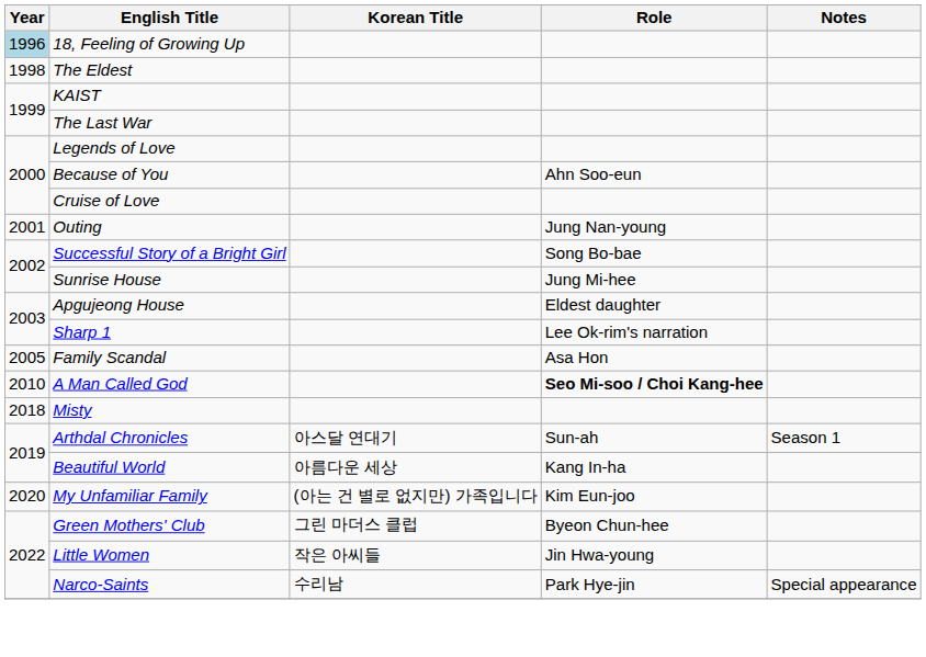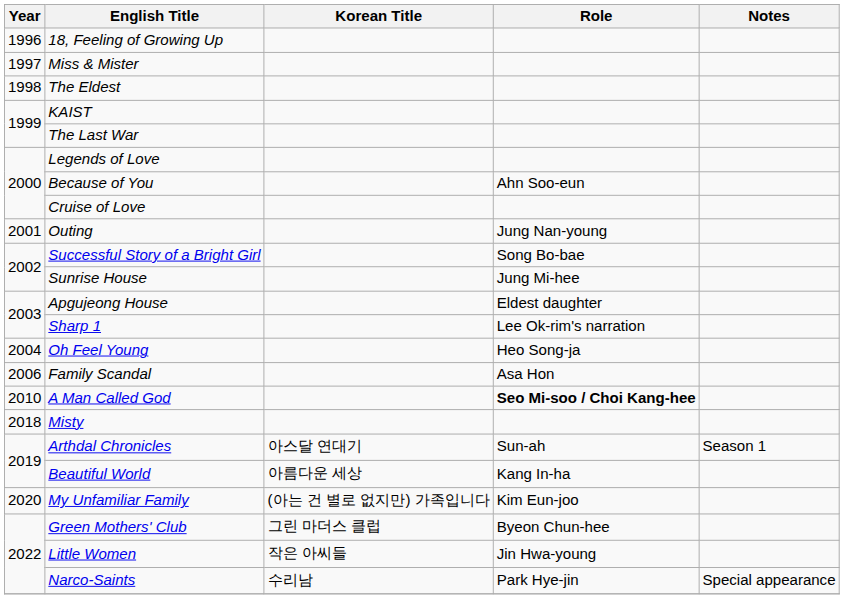18, Feeling of Growing Up | Year: lightblue background -> no background
+ row: 1997 | Miss & Mister
+ row: 2004 | Oh Feel Young | Heo Song-ja
Family Scandal | Year: 2005 -> 2006
